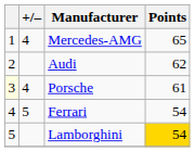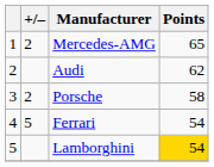Mercedes-AMG | +/–: 4 -> 2
Porsche | column 1: lightyellow background -> no background
Porsche | +/–: 4 -> 2
Porsche | Points: 61 -> 58
